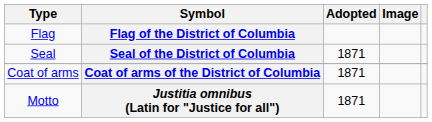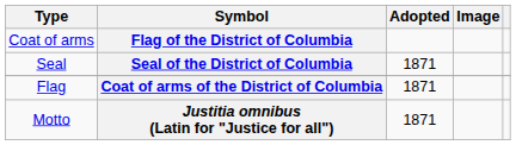Flag of the District of Columbia | Type: Flag -> Coat of arms
Coat of arms of the District of Columbia | Type: Coat of arms -> Flag
